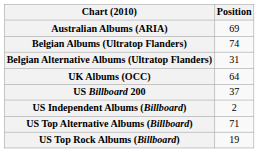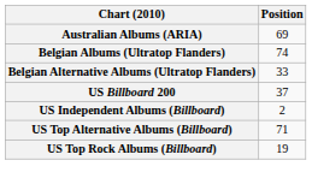Belgian Alternative Albums (Ultratop Flanders) | Position: 31 -> 33
- row: UK Albums (OCC) | 64
